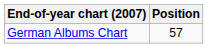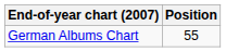German Albums Chart | Position: 57 -> 55
